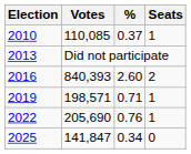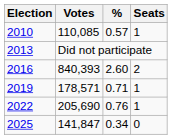2010 | %: 0.37 -> 0.57
2019 | Votes: 198,571 -> 178,571
